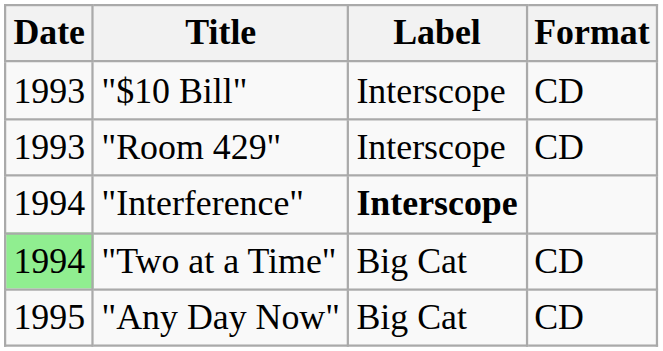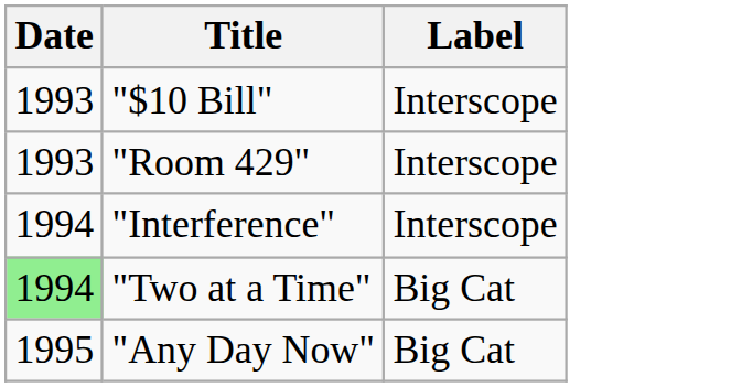- column: Format | CD | CD | CD | CD
"Interference" | Label: bold -> normal
